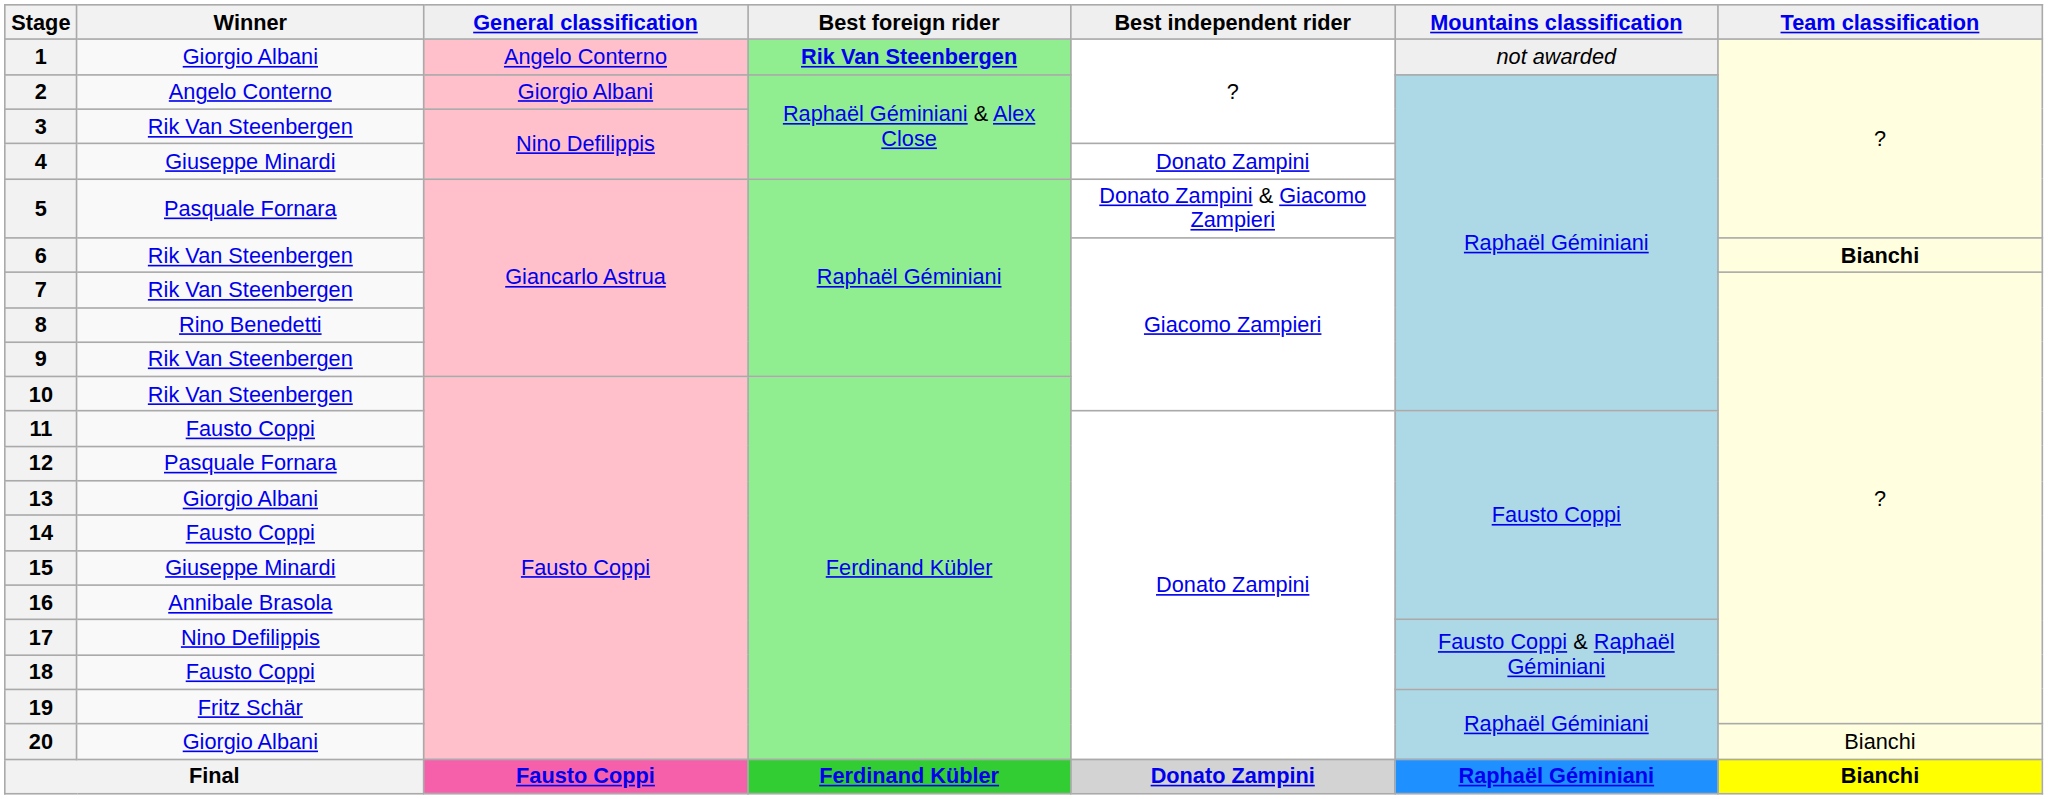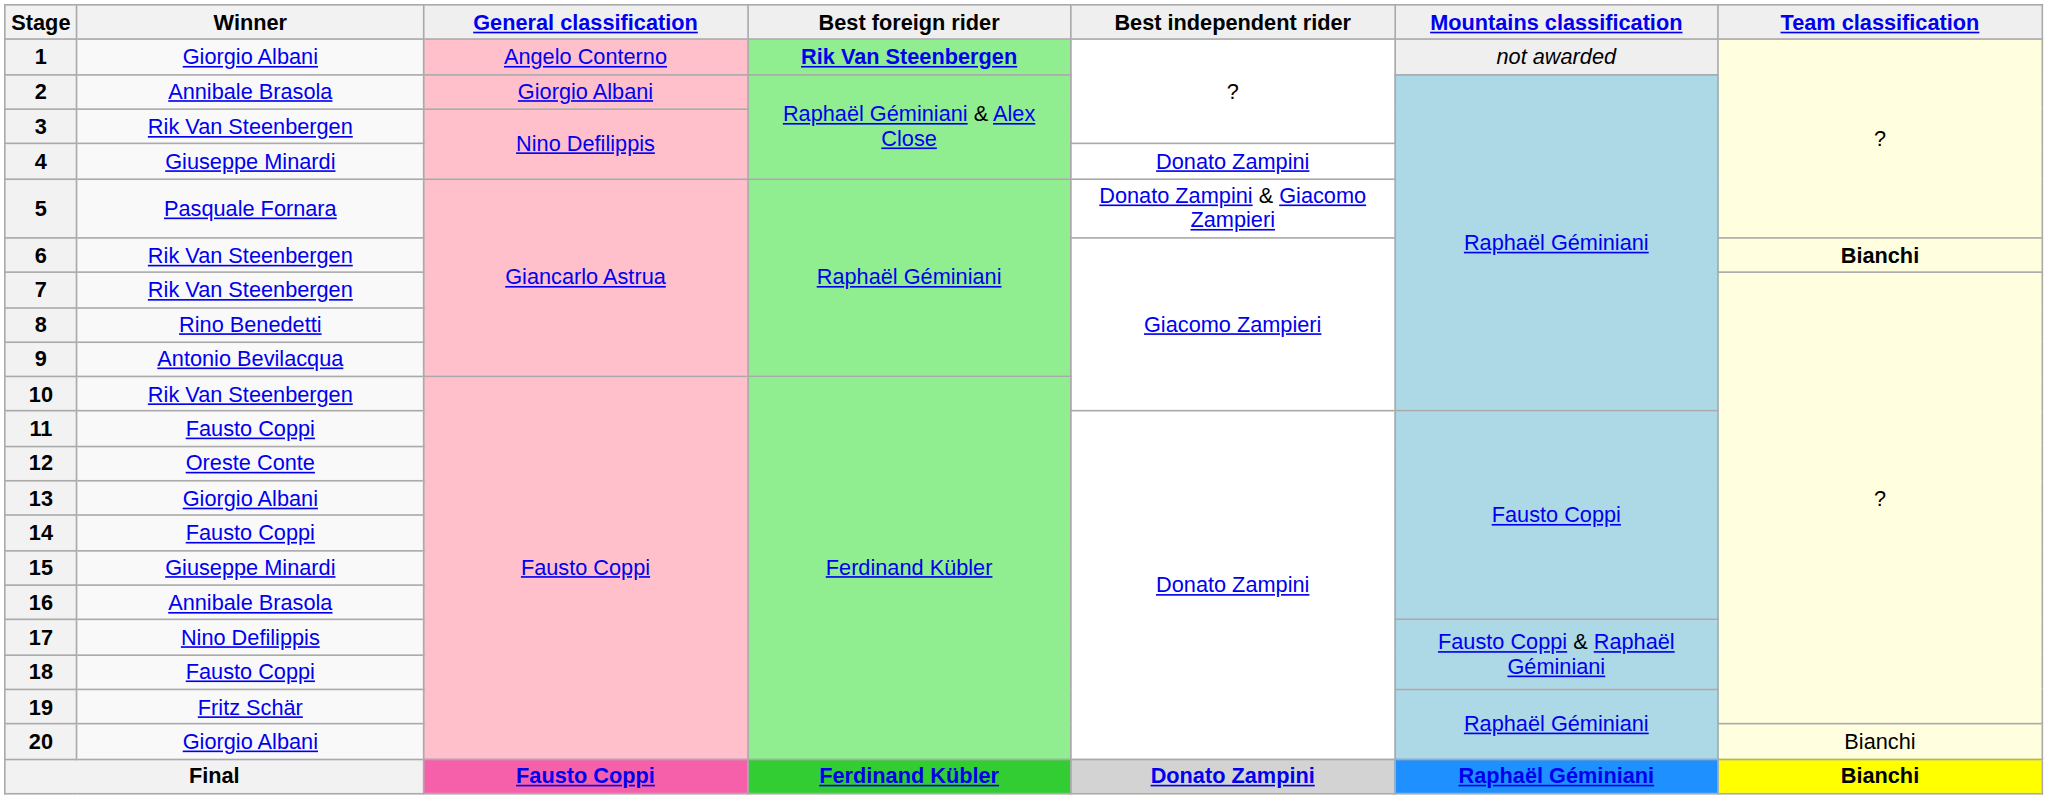2 | Winner: Angelo Conterno -> Annibale Brasola
9 | Winner: Rik Van Steenbergen -> Antonio Bevilacqua
12 | Winner: Pasquale Fornara -> Oreste Conte
